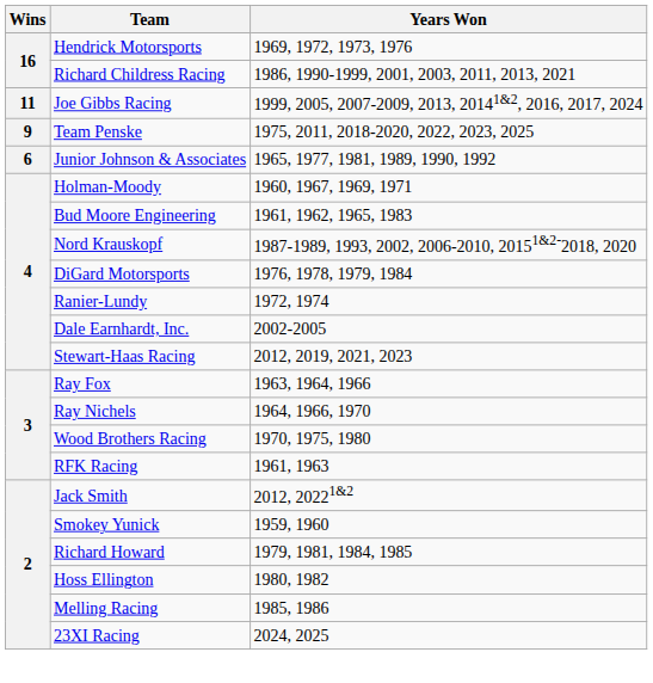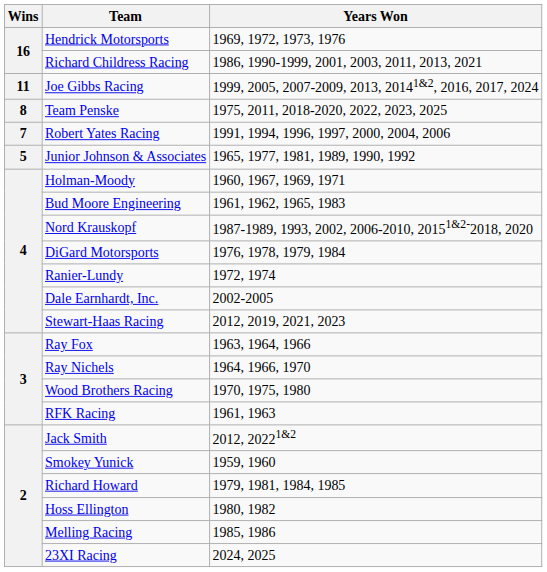Team Penske | Wins: 9 -> 8
+ row: 7 | Robert Yates Racing | 1991, 1994, 1996, 1997, 2000, 2004, 2006
Junior Johnson & Associates | Wins: 6 -> 5
